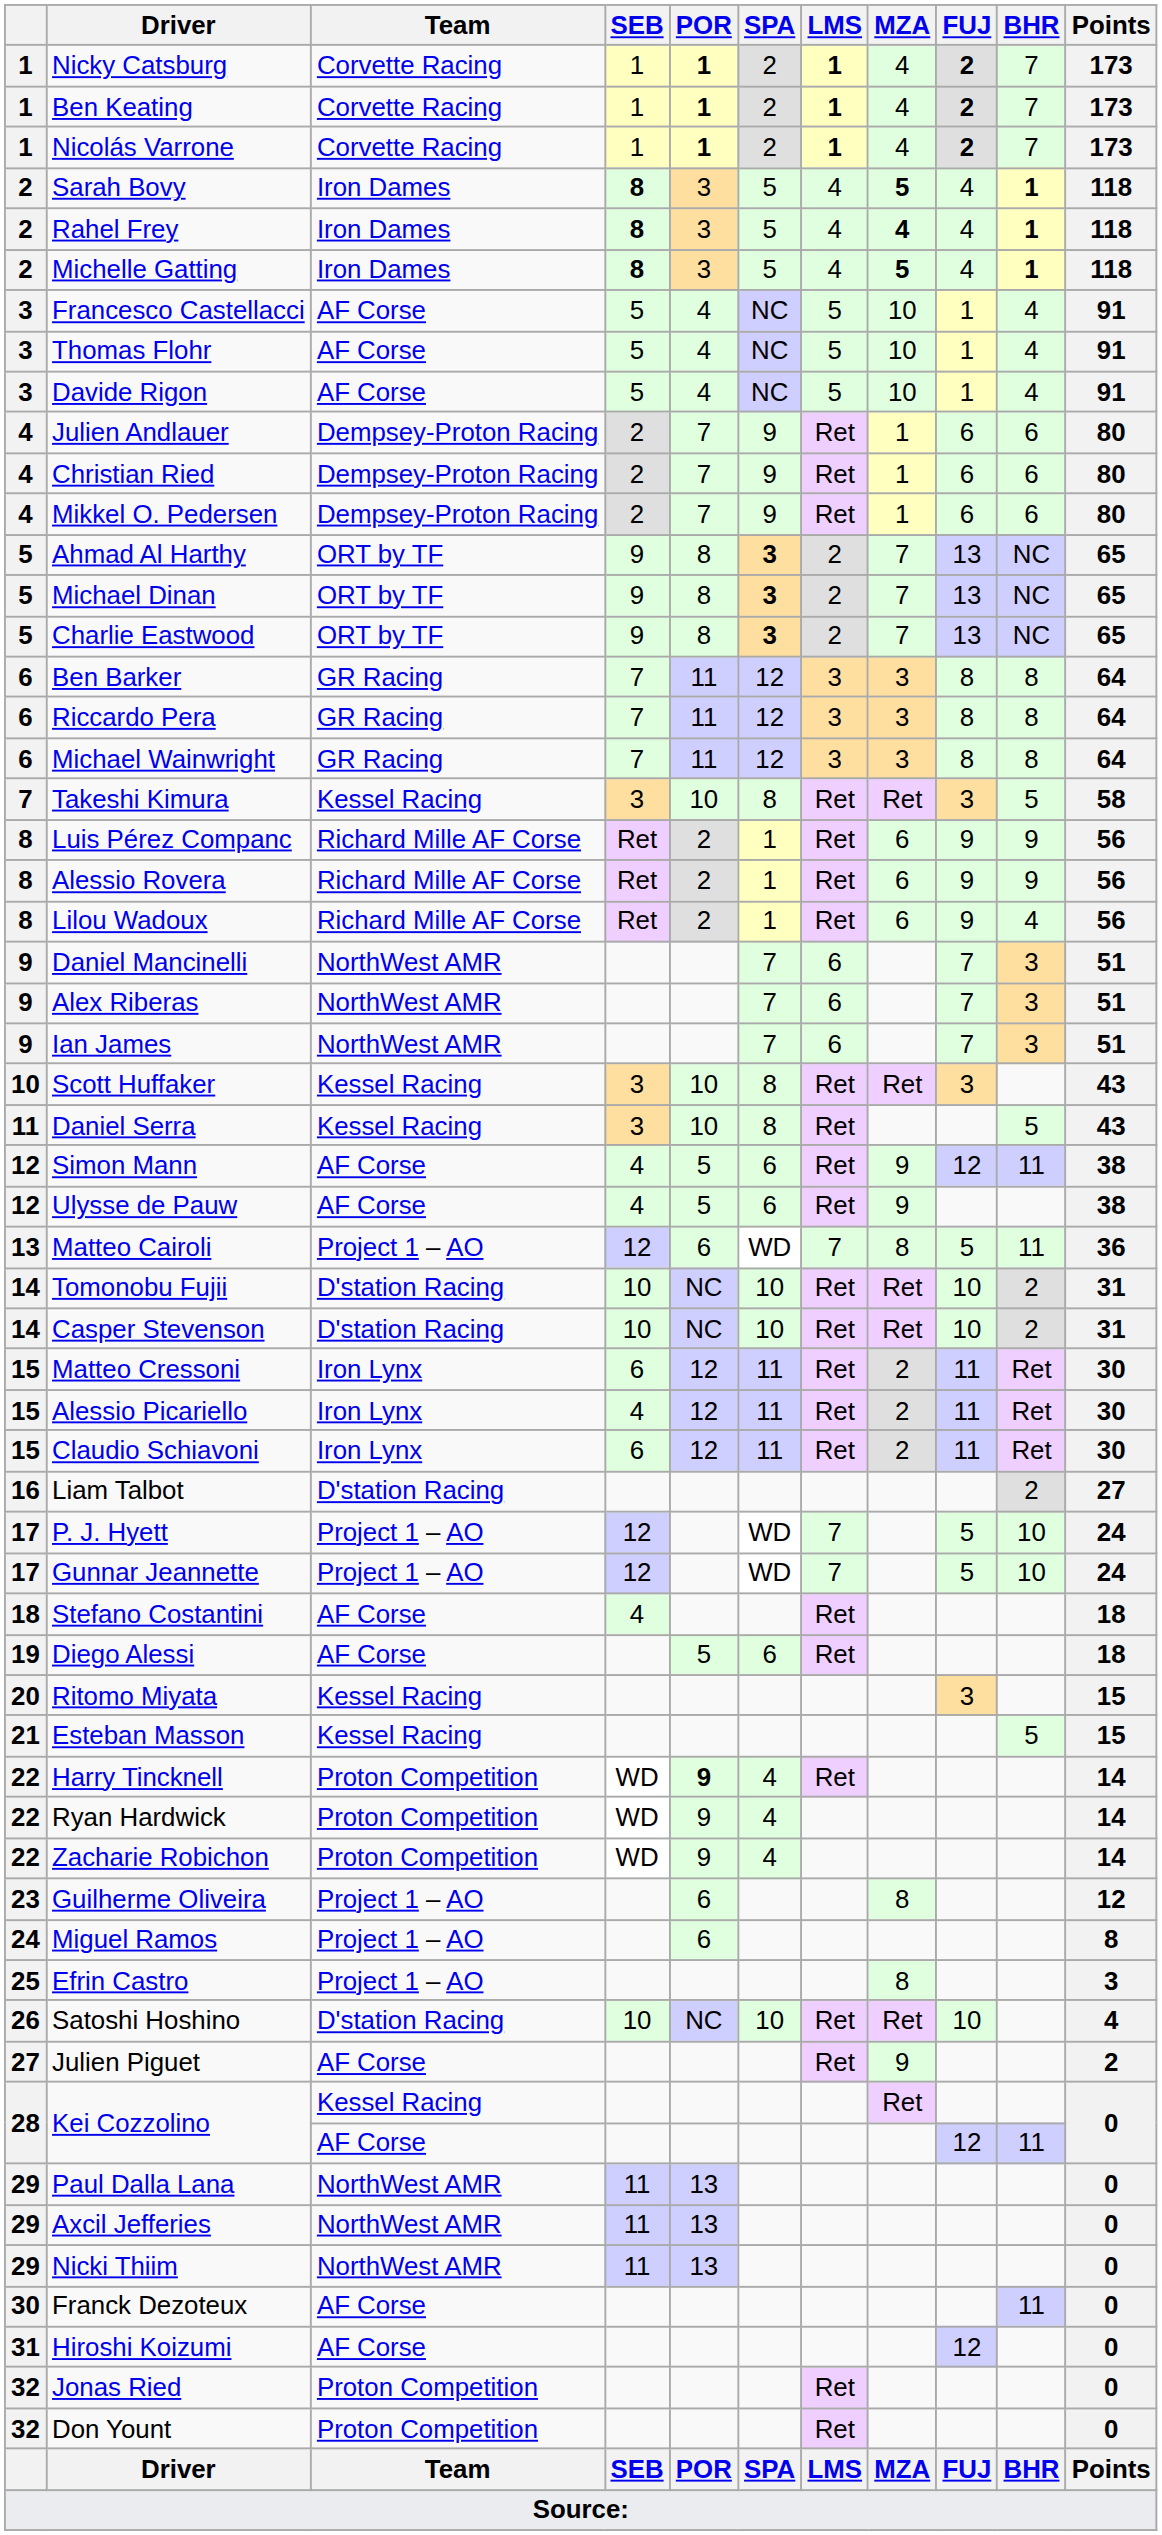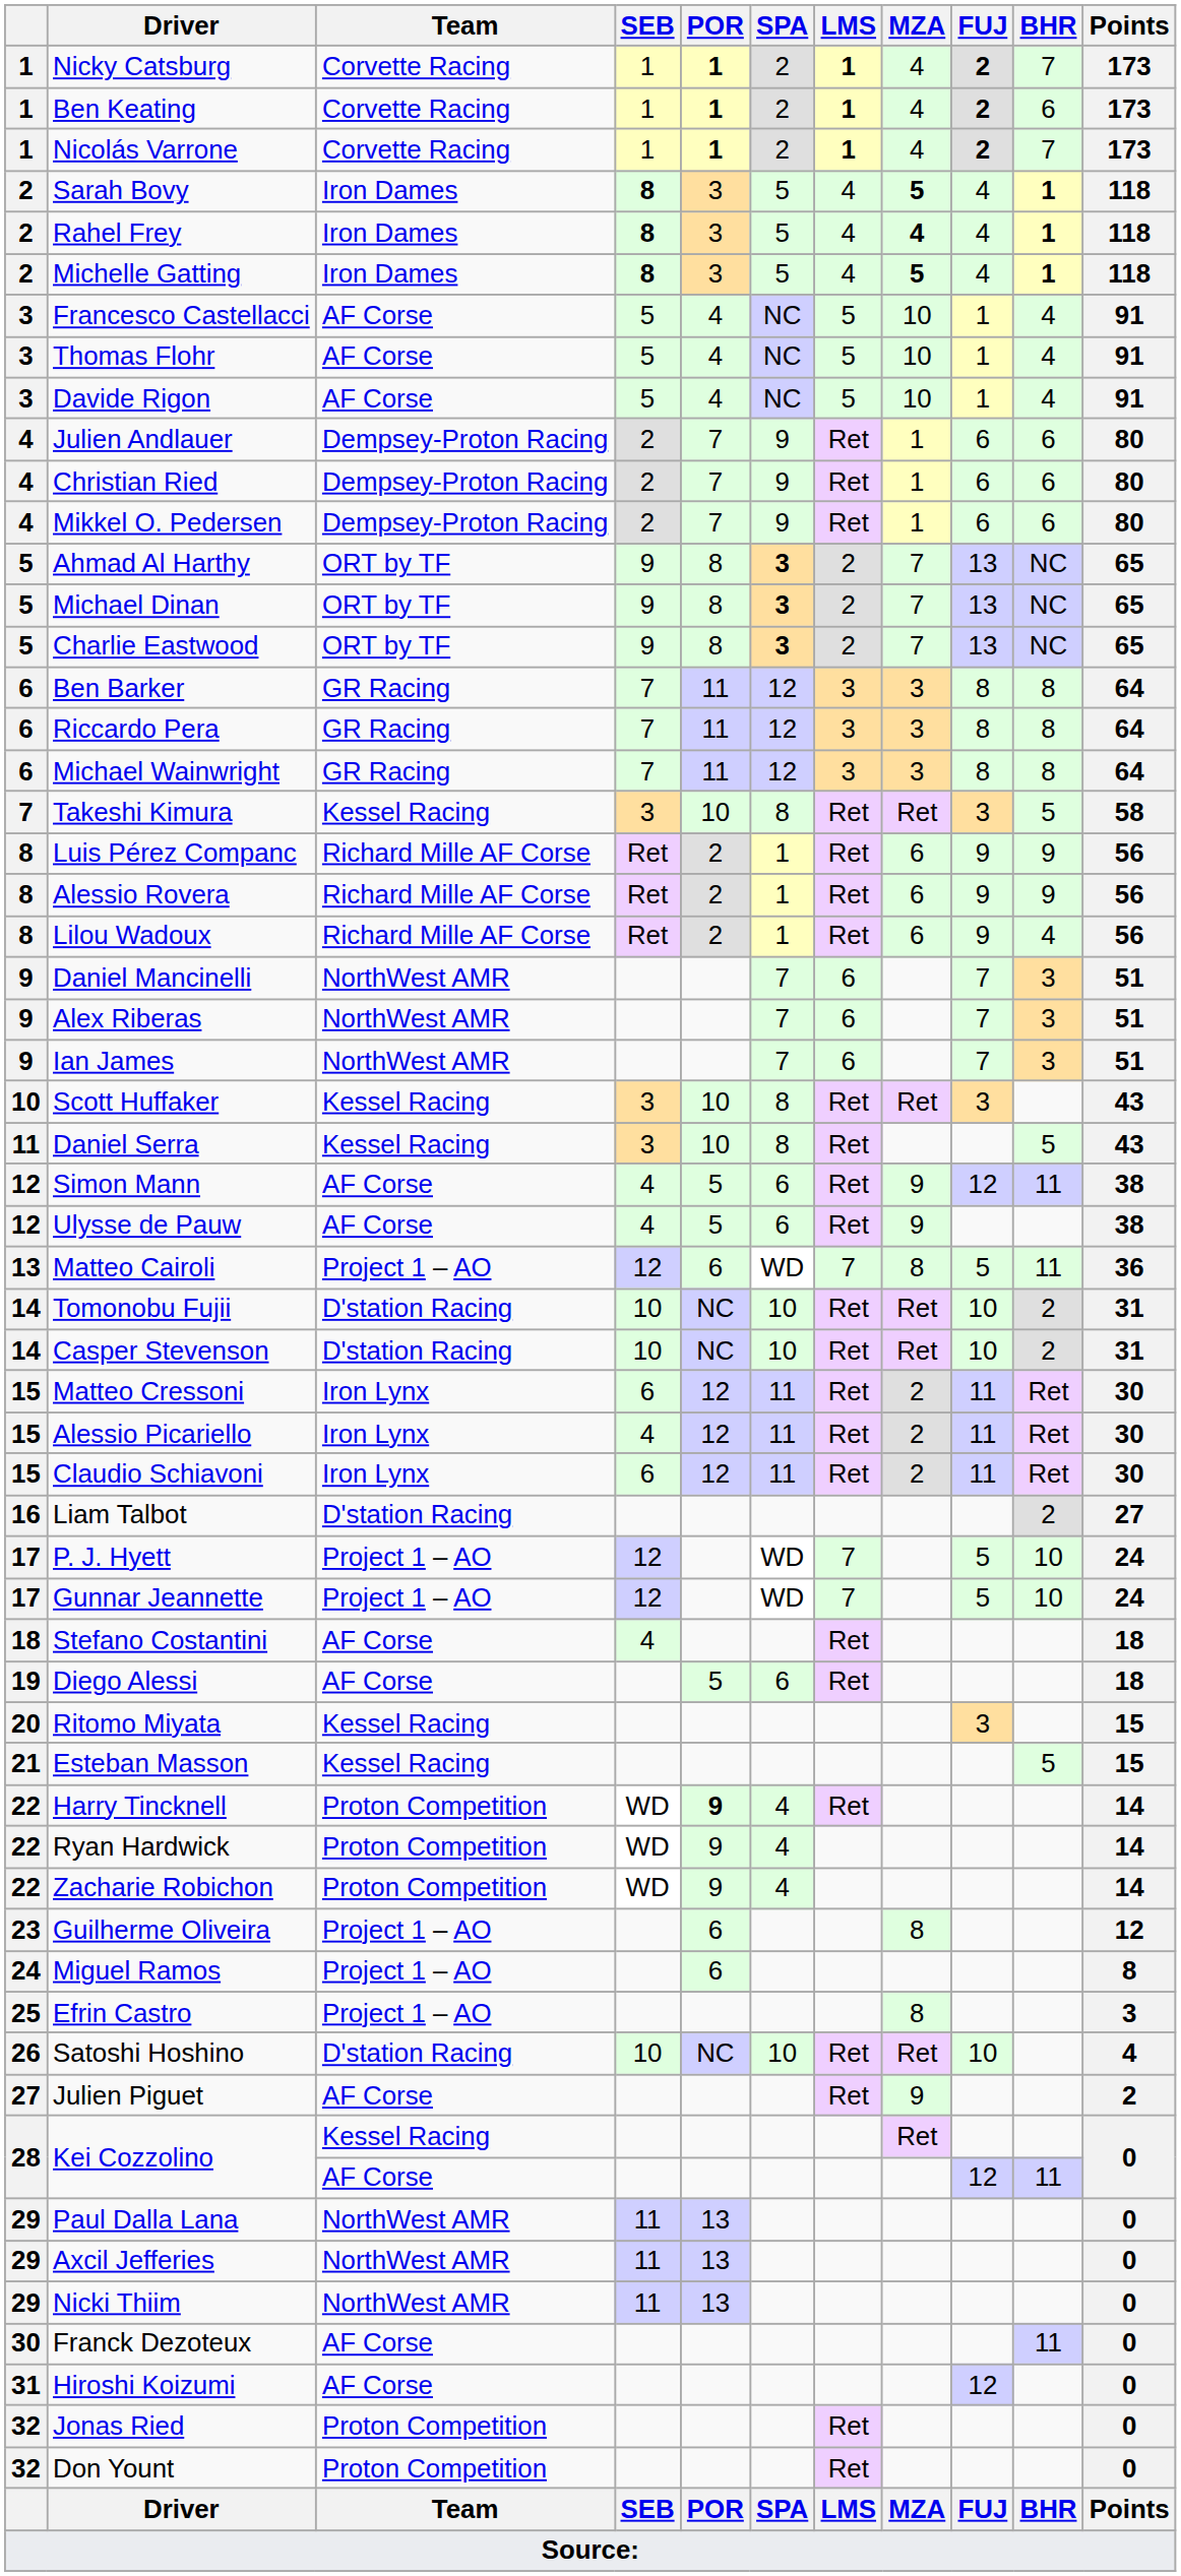Ben Keating | BHR: 7 -> 6
